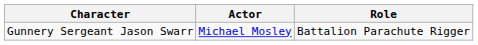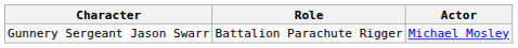columns swapped: Role <-> Actor
